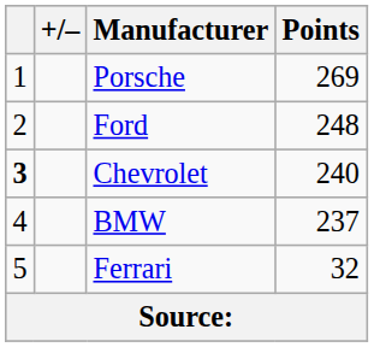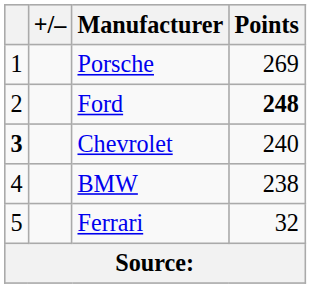Ford | Points: normal -> bold
BMW | Points: 237 -> 238
